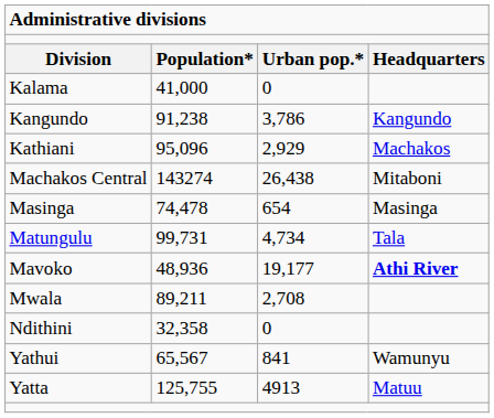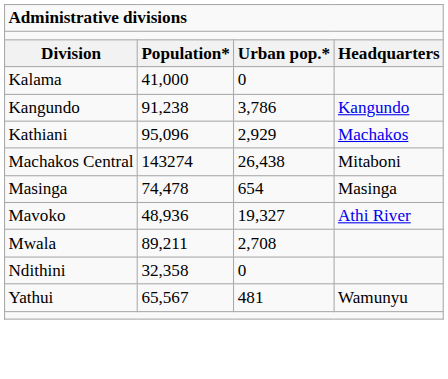- row: Matungulu | 99,731 | 4,734 | Tala
Mavoko | column 3: 19,177 -> 19,327
Mavoko | column 4: bold -> normal
Yathui | column 3: 841 -> 481
- row: Yatta | 125,755 | 4913 | Matuu
